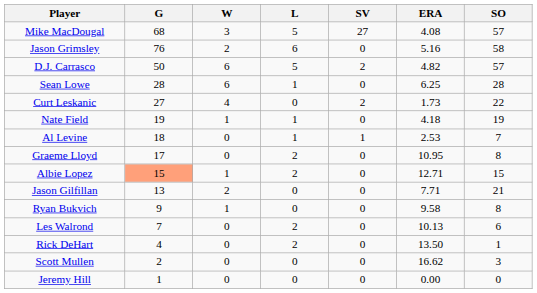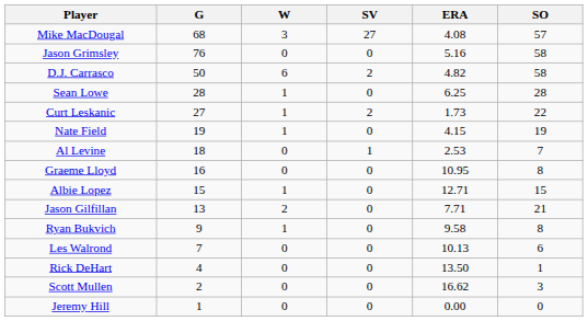- column: L | 5 | 6 | 5 | 1 | 0 | 1 | 1 | 2 | 2 | 0 | 0 | 2 | 2 | 0 | 0
Jason Grimsley | W: 2 -> 0
D.J. Carrasco | SO: 57 -> 58
Sean Lowe | W: 6 -> 1
Curt Leskanic | W: 4 -> 1
Nate Field | ERA: 4.18 -> 4.15
Graeme Lloyd | G: 17 -> 16
Albie Lopez | G: lightsalmon background -> no background
